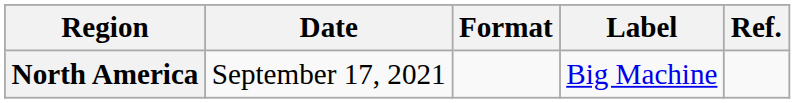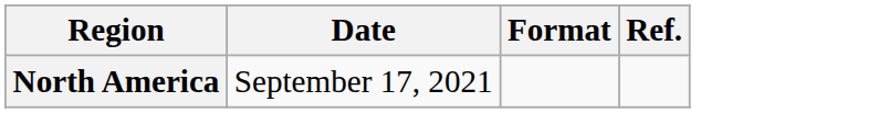- column: Label | Big Machine
